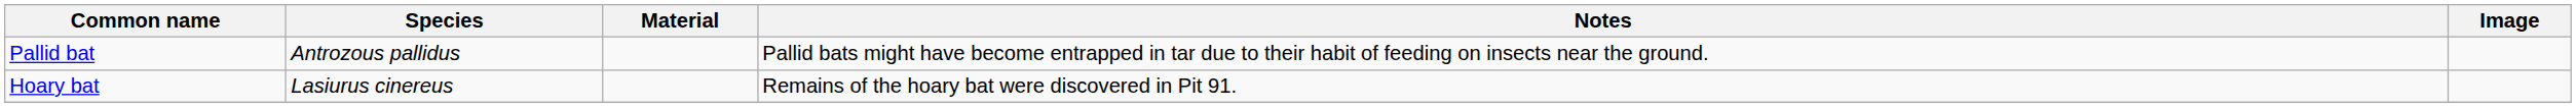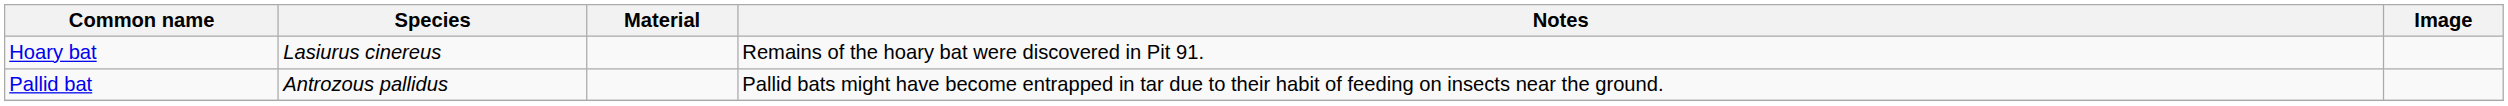rows swapped: Hoary bat <-> Pallid bat
